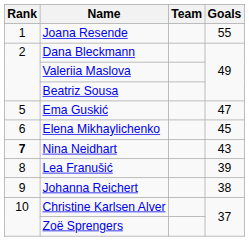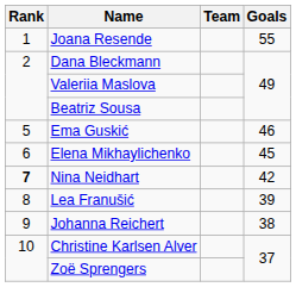Ema Guskić | Goals: 47 -> 46
Nina Neidhart | Goals: 43 -> 42
